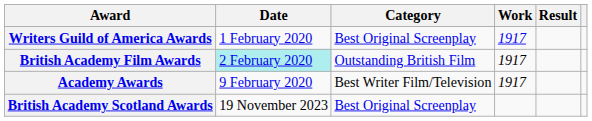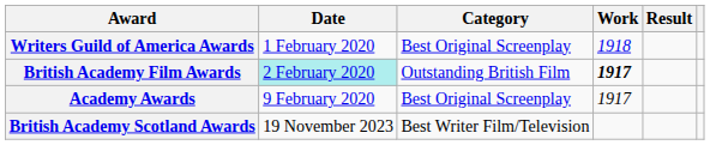Writers Guild of America Awards | Work: 1917 -> 1918
British Academy Film Awards | Work: normal -> bold
Academy Awards | Category: Best Writer Film/Television -> Best Original Screenplay
British Academy Scotland Awards | Category: Best Original Screenplay -> Best Writer Film/Television
